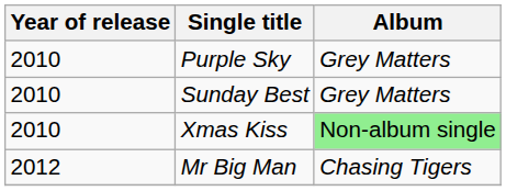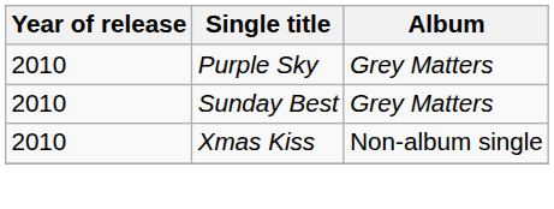Xmas Kiss | Album: lightgreen background -> no background
- row: 2012 | Mr Big Man | Chasing Tigers
